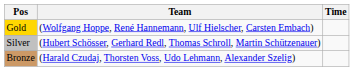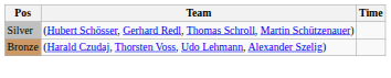- row: Gold | (Wolfgang Hoppe, René Hannemann, Ulf Hielscher, Carsten Embach)
